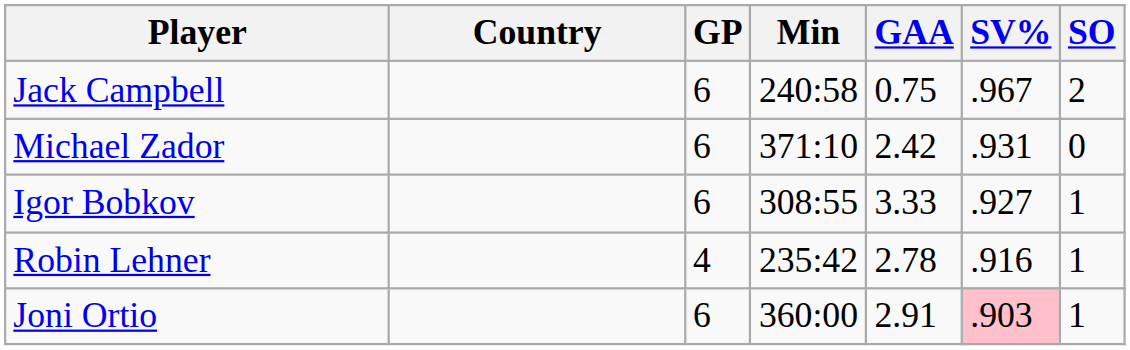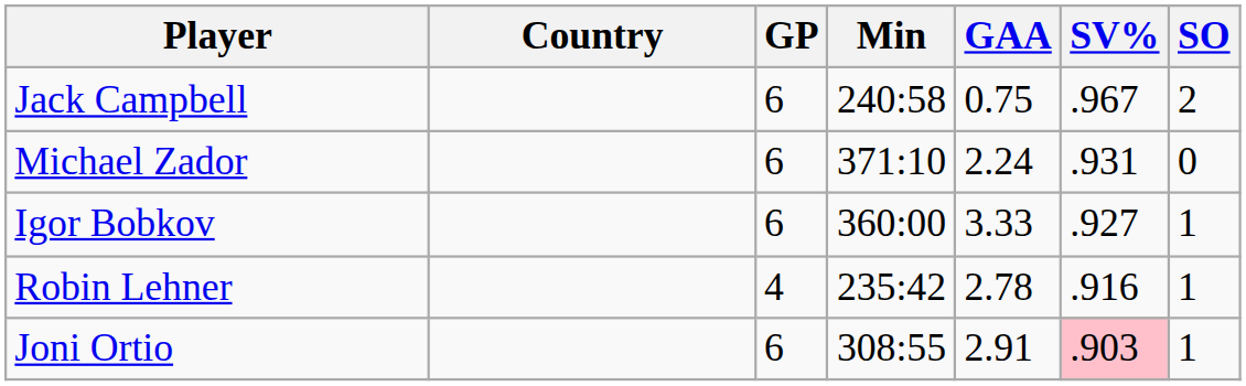Michael Zador | GAA: 2.42 -> 2.24
Igor Bobkov | Min: 308:55 -> 360:00
Joni Ortio | Min: 360:00 -> 308:55
